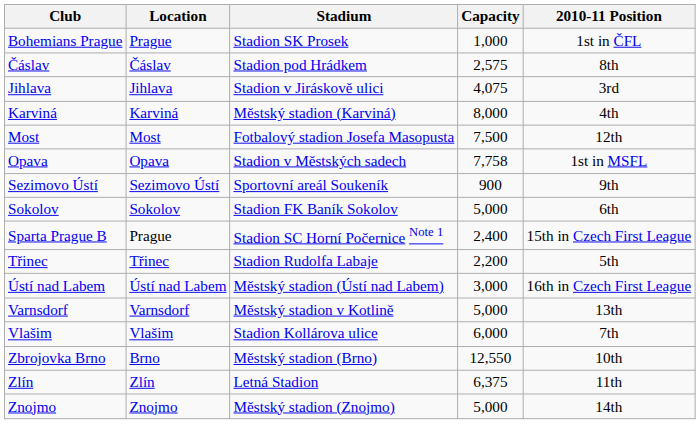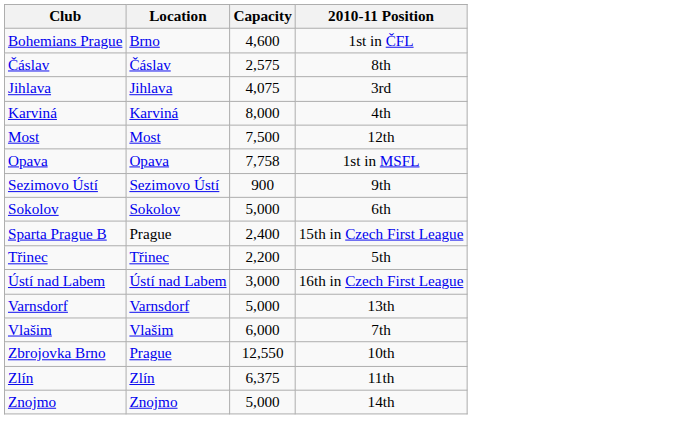- column: Stadium | Stadion SK Prosek | Stadion pod Hrádkem | Stadion v Jiráskově ulici | Městský stadion (Karviná) | Fotbalový stadion Josefa Masopusta | Stadion v Městských sadech | Sportovní areál Soukeník | Stadion FK Baník Sokolov | Stadion SC Horní Počernice Note 1 | Stadion Rudolfa Labaje | Městský stadion (Ústí nad Labem) | Městský stadion v Kotlině | Stadion Kollárova ulice | Městský stadion (Brno) | Letná Stadion | Městský stadion (Znojmo)
Bohemians Prague | Location: Prague -> Brno
Bohemians Prague | Capacity: 1,000 -> 4,600
Zbrojovka Brno | Location: Brno -> Prague
